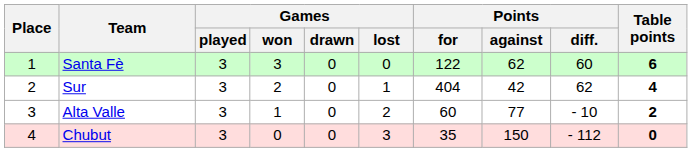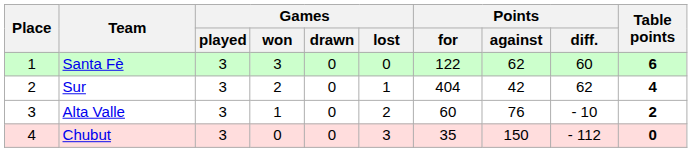Alta Valle | Points / against: 77 -> 76
